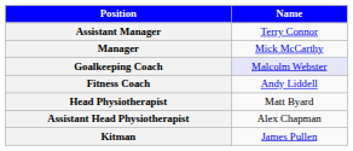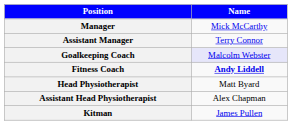rows swapped: Manager <-> Assistant Manager
Fitness Coach | Name: normal -> bold
